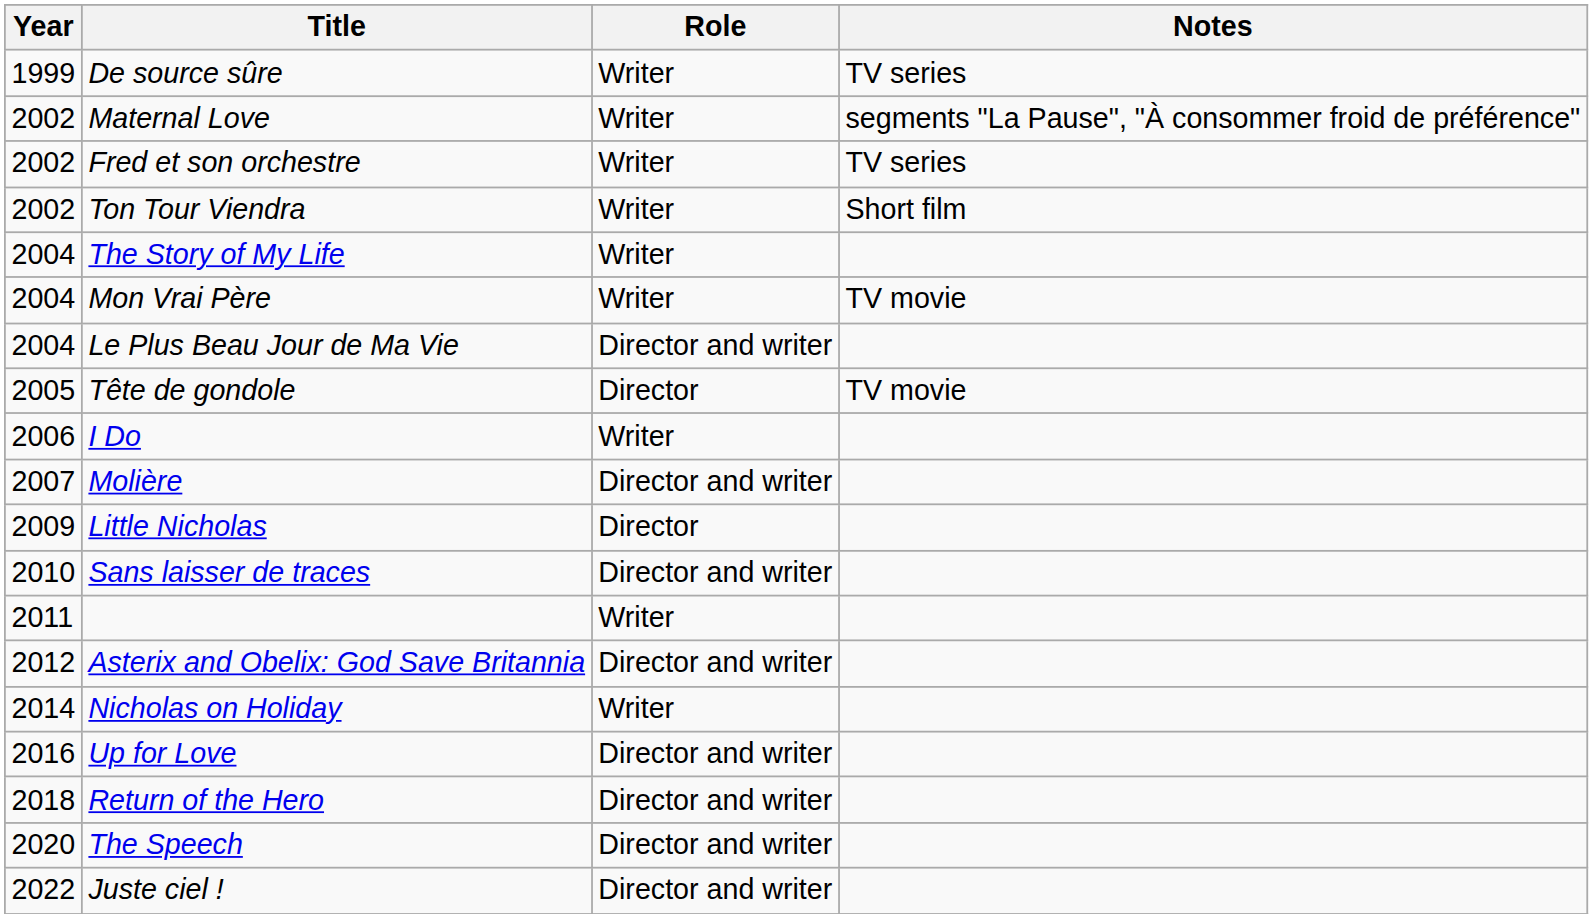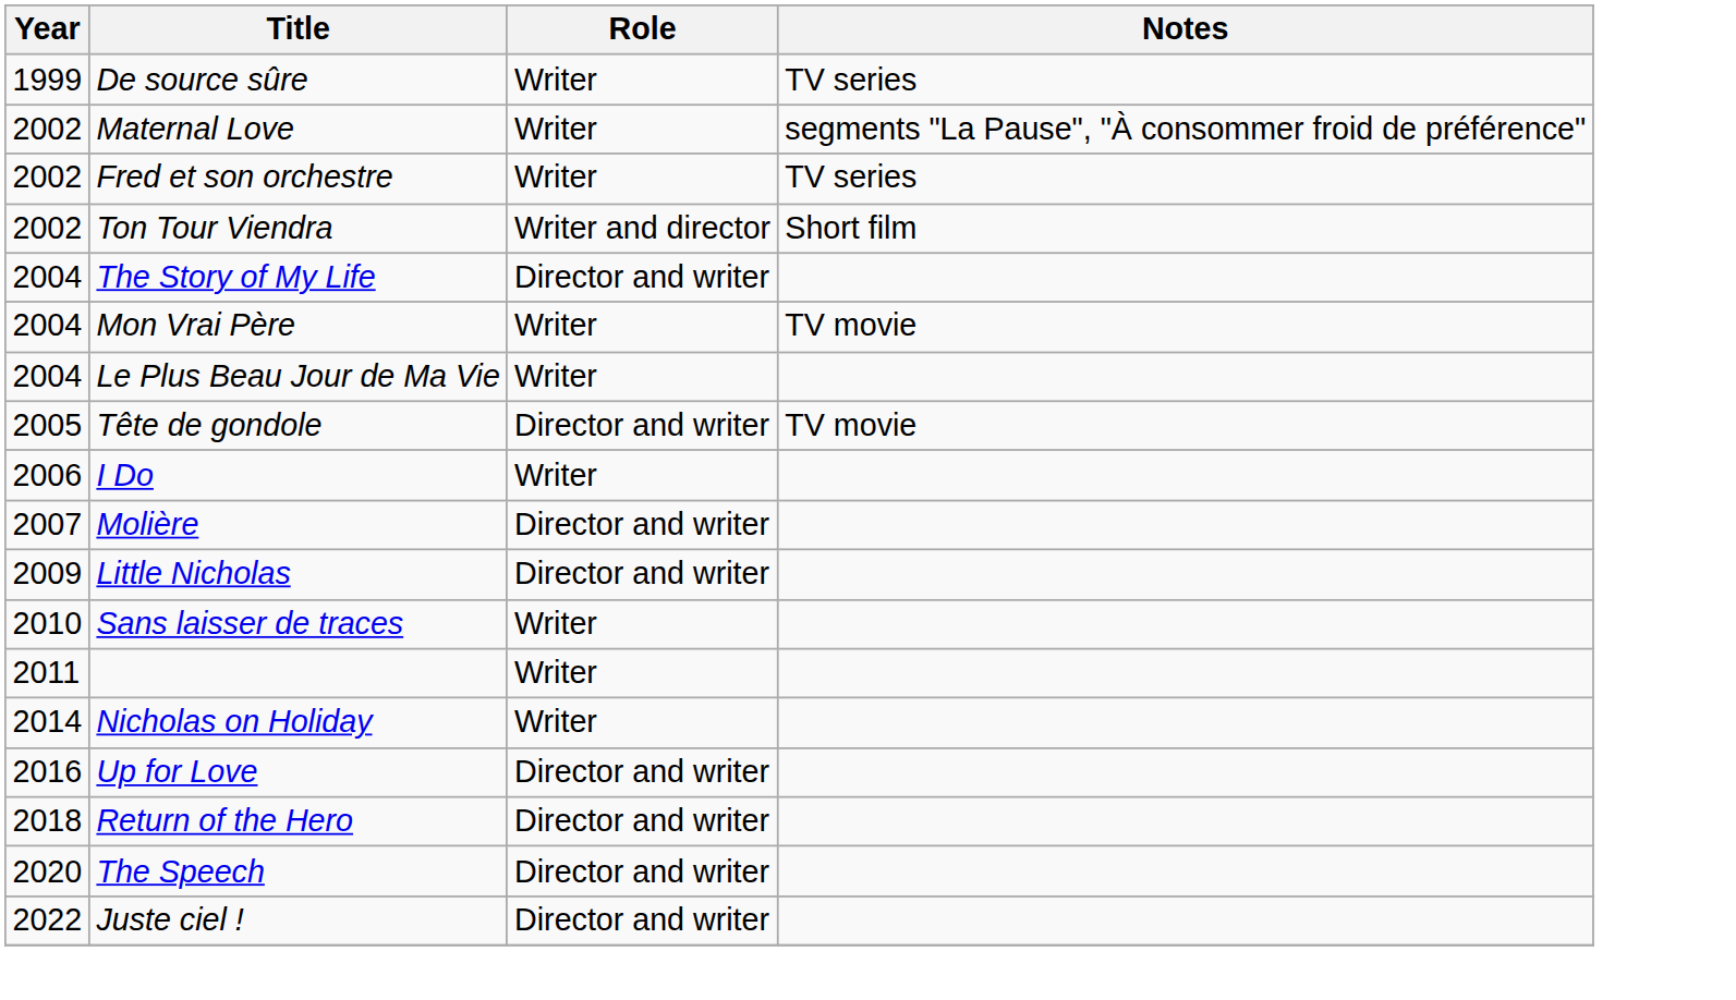Ton Tour Viendra | Role: Writer -> Writer and director
The Story of My Life | Role: Writer -> Director and writer
Le Plus Beau Jour de Ma Vie | Role: Director and writer -> Writer
Tête de gondole | Role: Director -> Director and writer
Little Nicholas | Role: Director -> Director and writer
Sans laisser de traces | Role: Director and writer -> Writer
- row: 2012 | Asterix and Obelix: God Save Britannia | Director and writer
